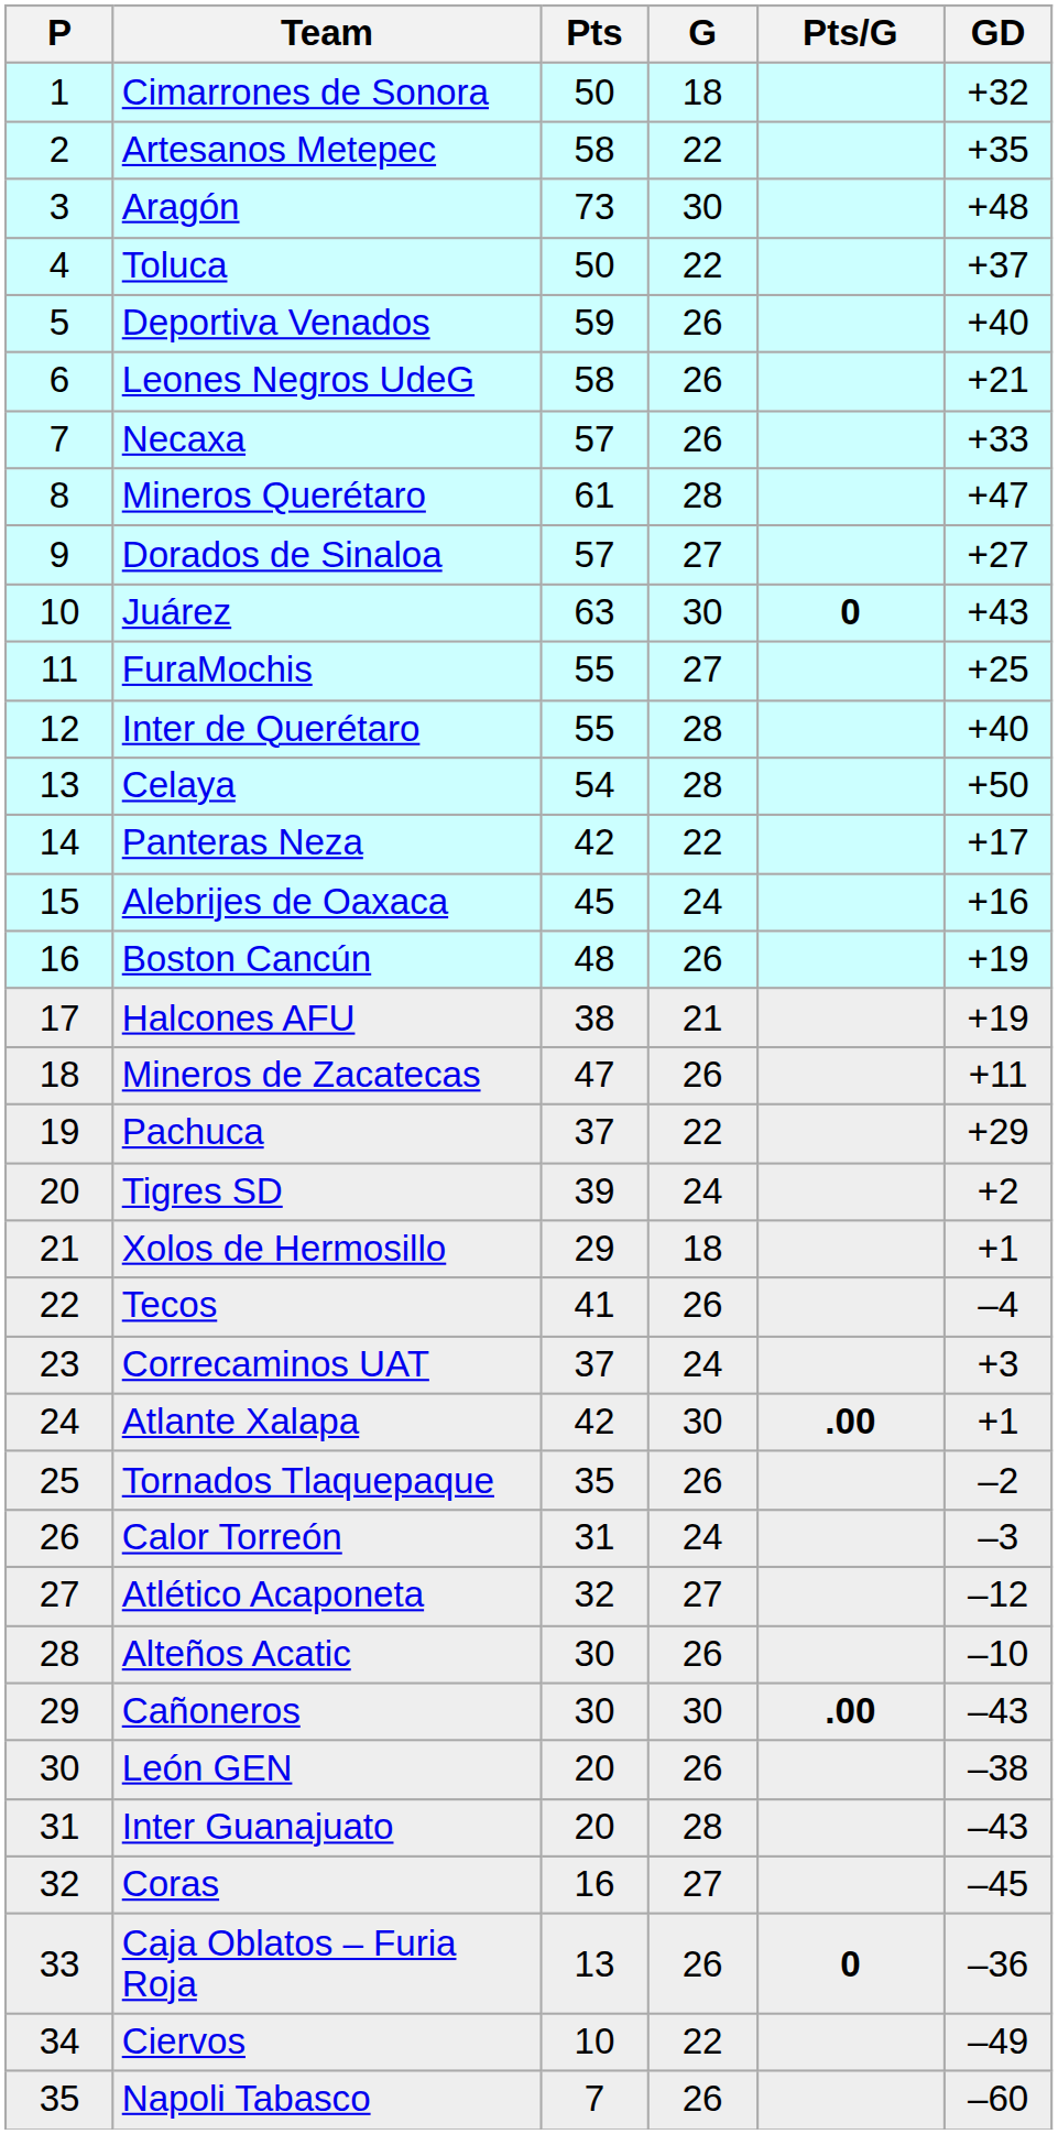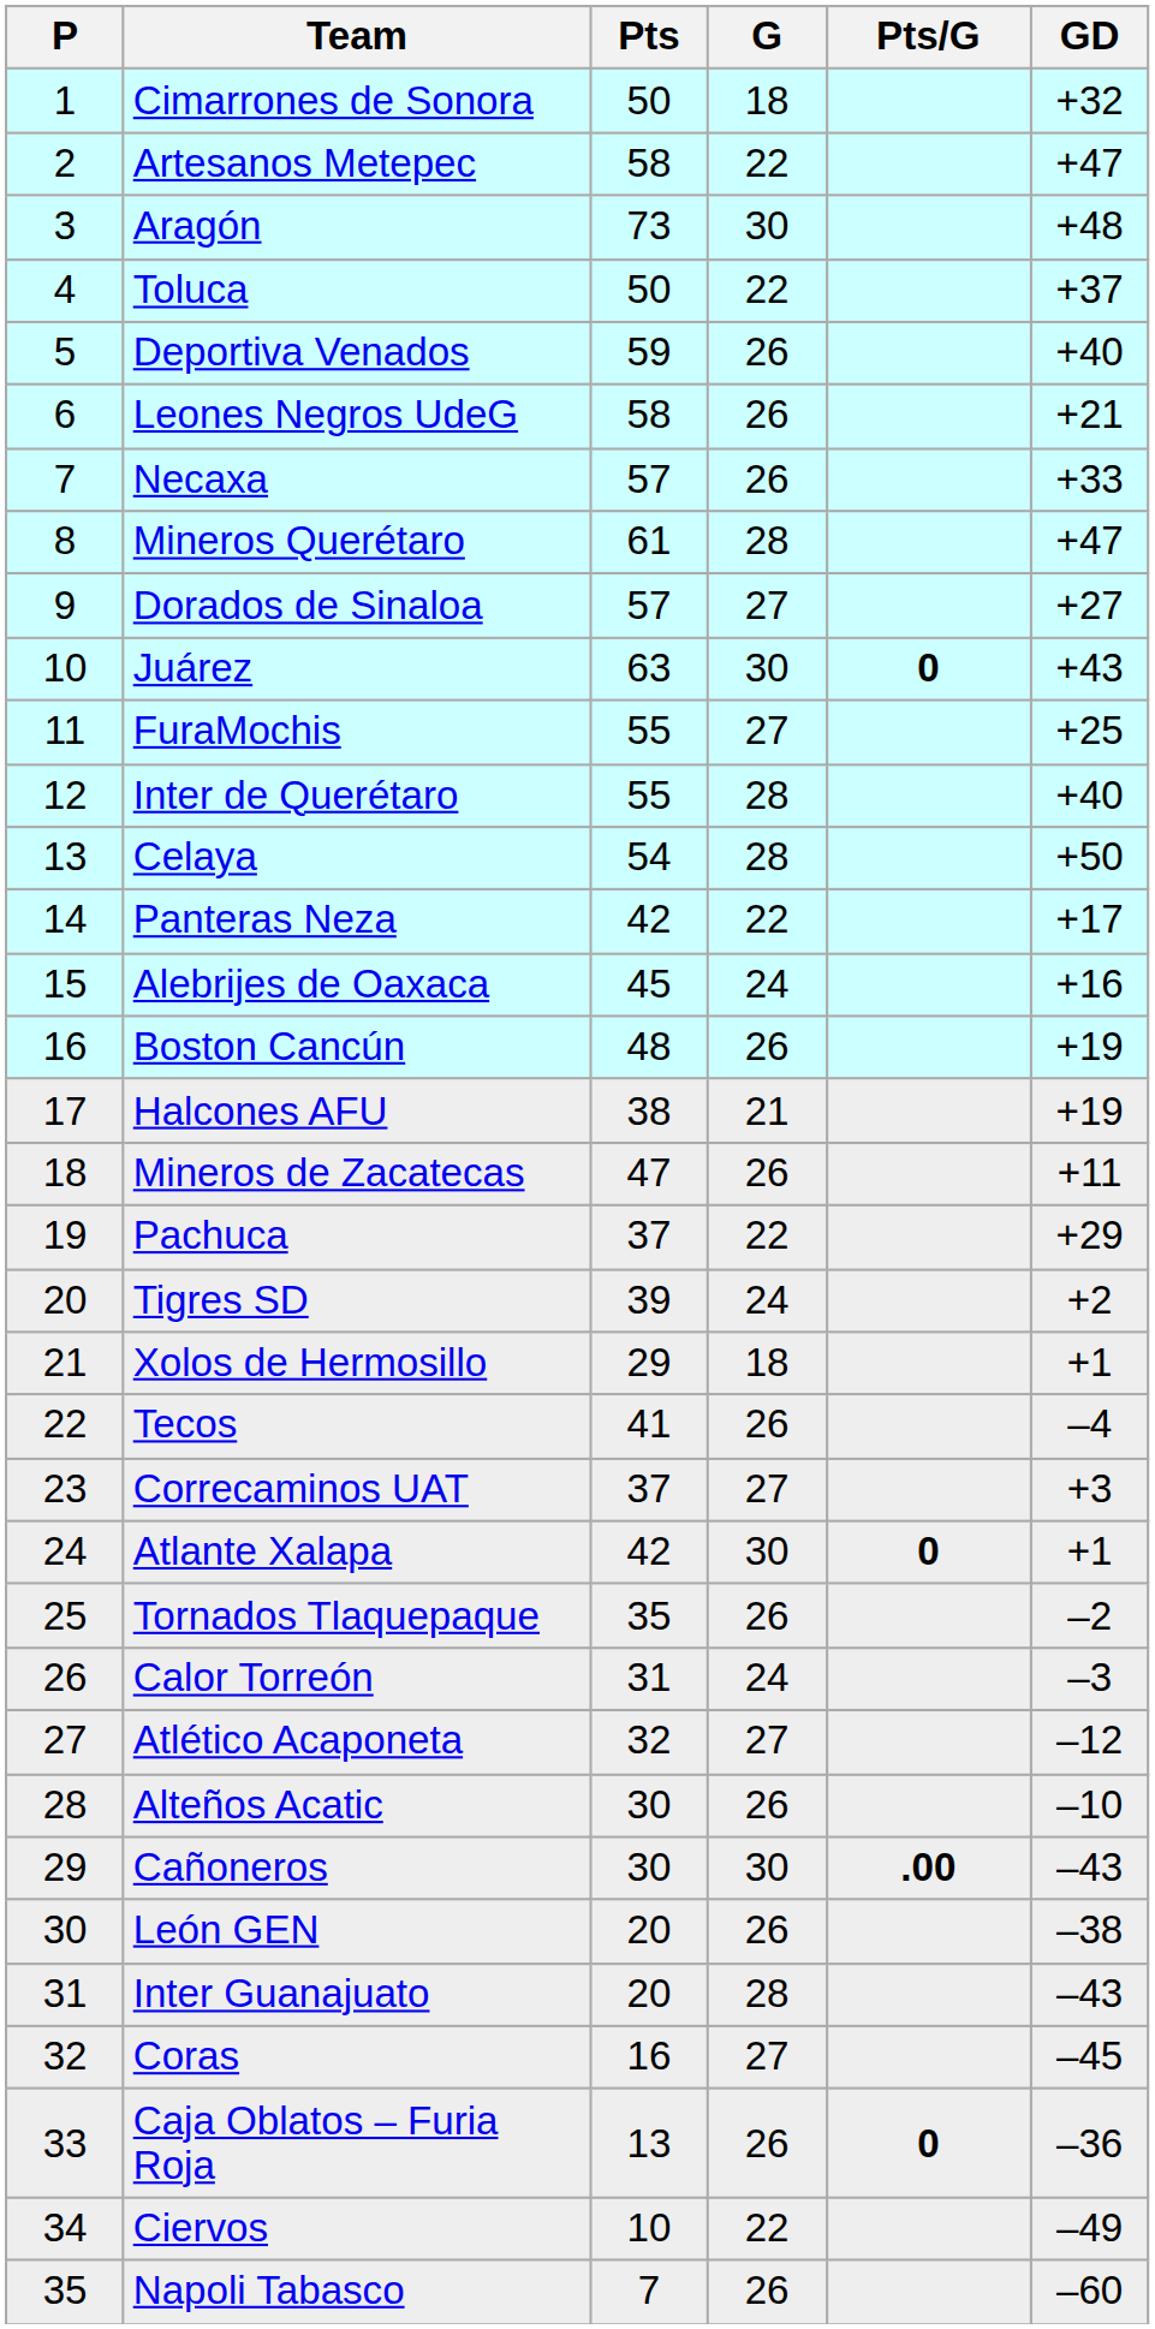Artesanos Metepec | GD: +35 -> +47
Correcaminos UAT | G: 24 -> 27
Atlante Xalapa | Pts/G: .00 -> 0
